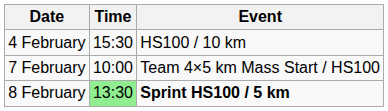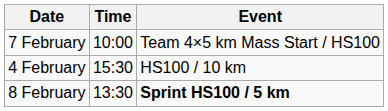rows swapped: 4 February <-> 7 February
8 February | Time: lightgreen background -> no background
